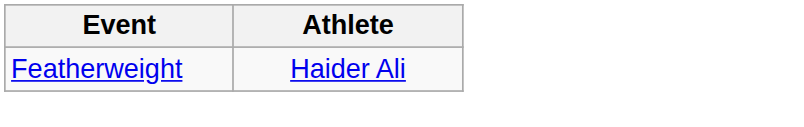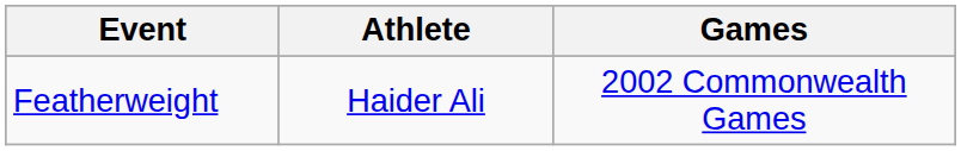+ column: Games | 2002 Commonwealth Games
